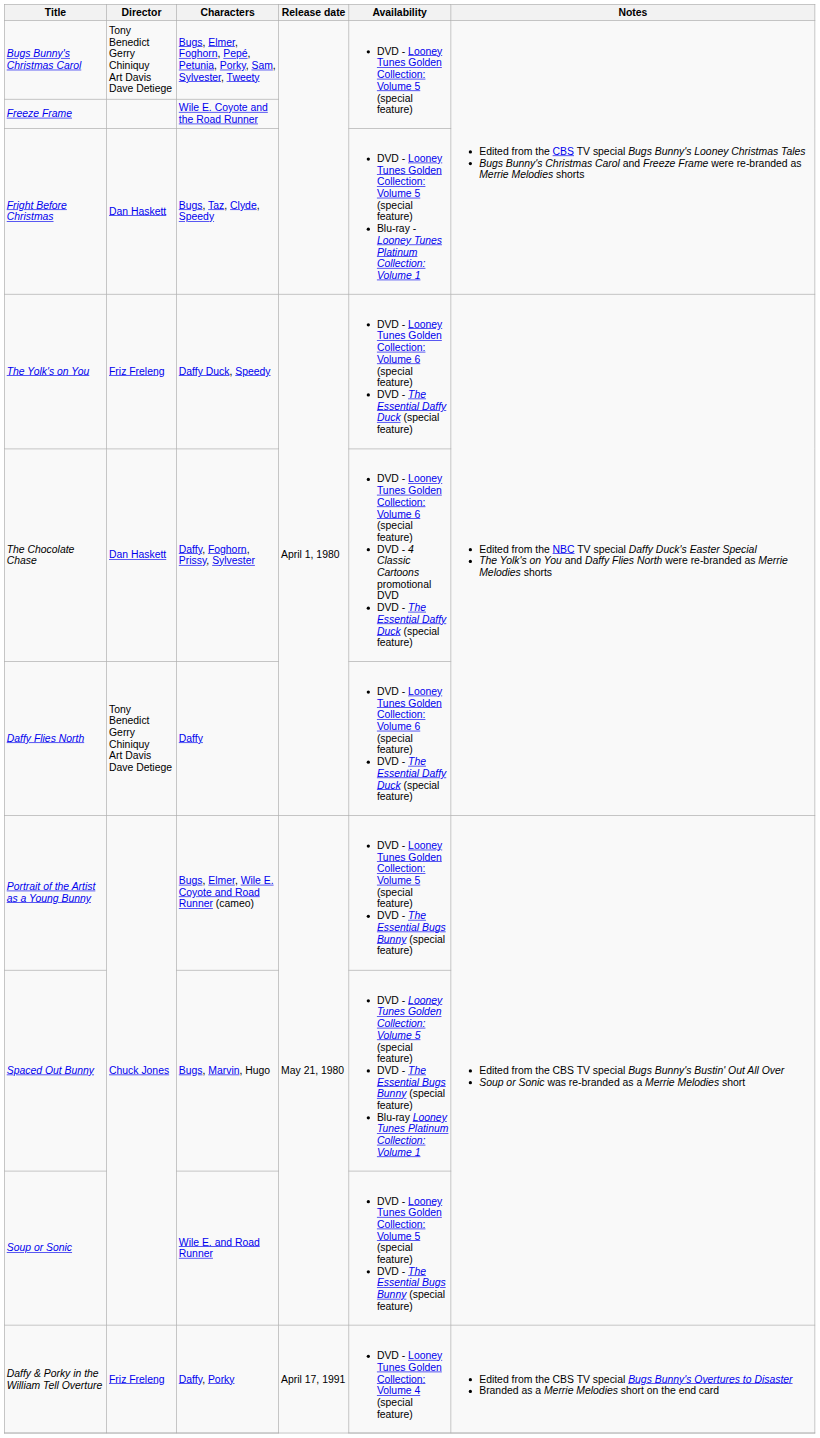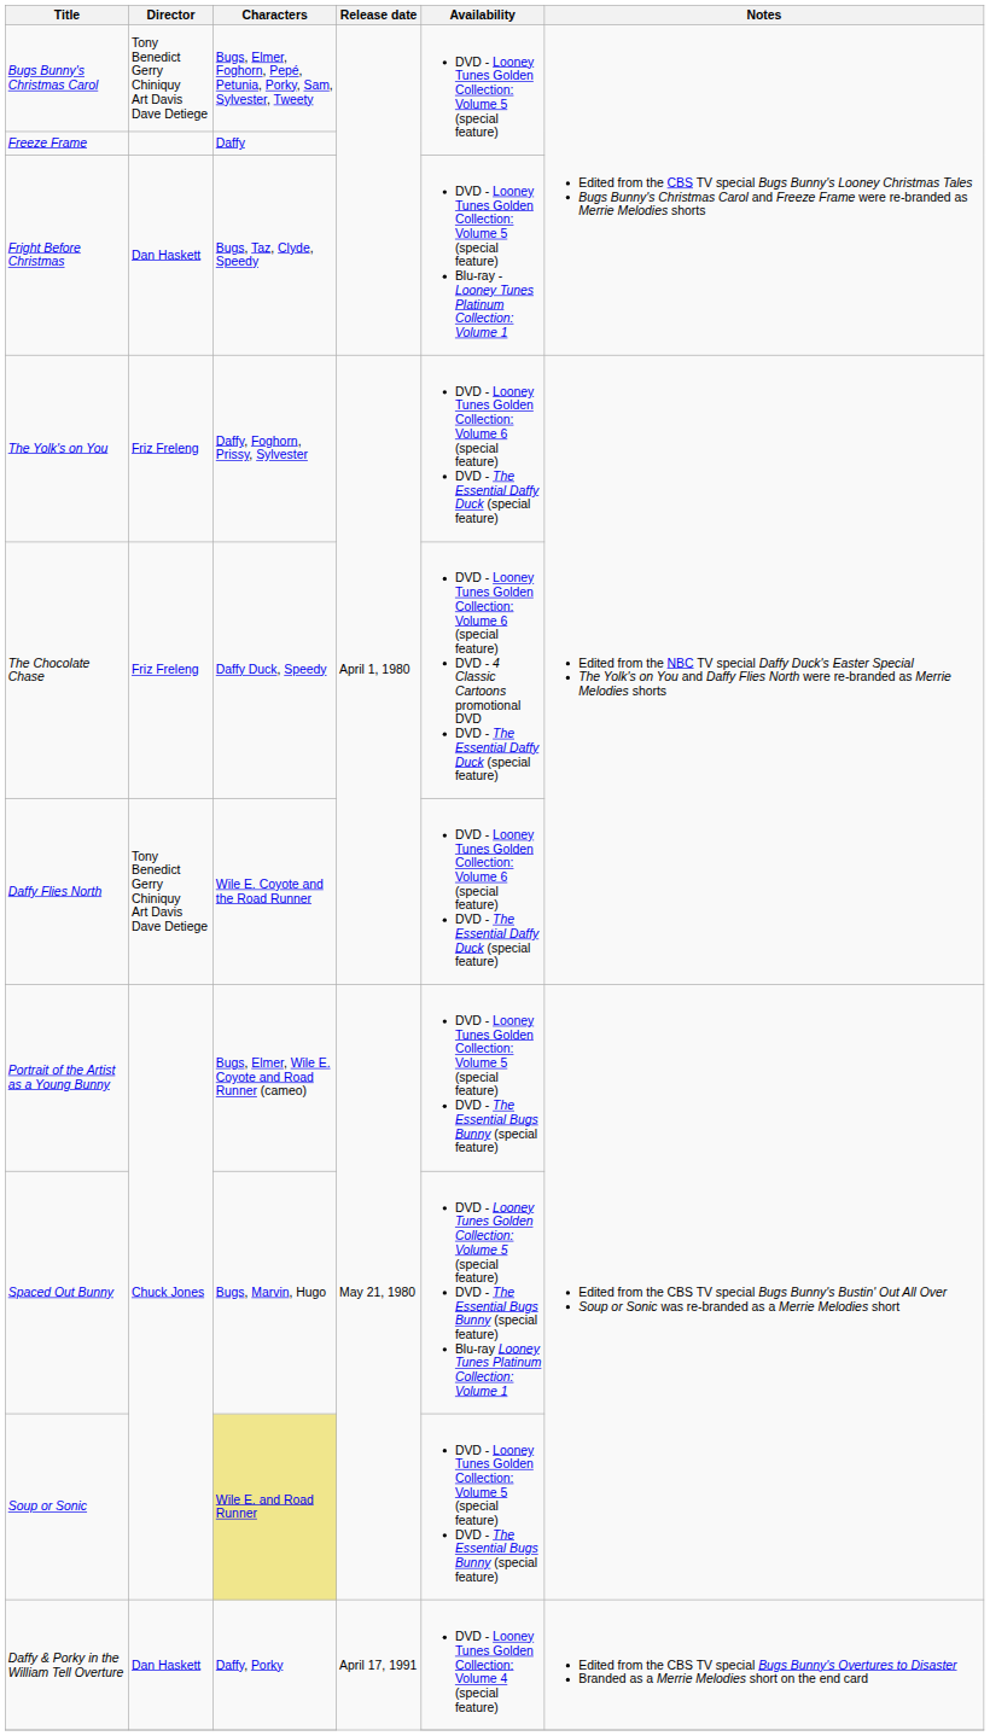Freeze Frame | Characters: Wile E. Coyote and the Road Runner -> Daffy
The Yolk's on You | Characters: Daffy Duck, Speedy -> Daffy, Foghorn, Prissy, Sylvester
The Chocolate Chase | Director: Dan Haskett -> Friz Freleng
The Chocolate Chase | Characters: Daffy, Foghorn, Prissy, Sylvester -> Daffy Duck, Speedy
Daffy Flies North | Characters: Daffy -> Wile E. Coyote and the Road Runner
Soup or Sonic | Characters: no background -> khaki background
Daffy & Porky in the William Tell Overture | Director: Friz Freleng -> Dan Haskett
